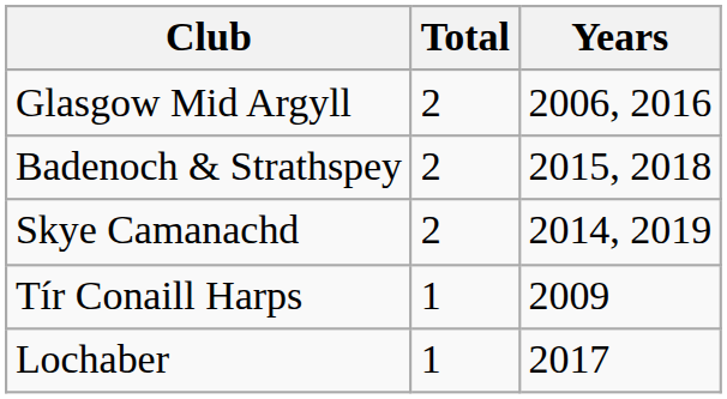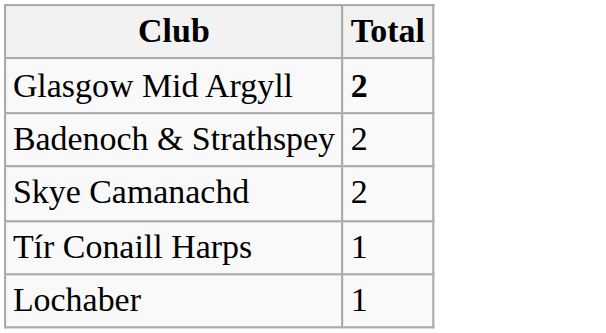- column: Years | 2006, 2016 | 2015, 2018 | 2014, 2019 | 2009 | 2017
Glasgow Mid Argyll | Total: normal -> bold
